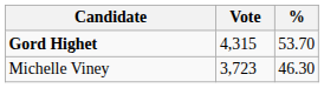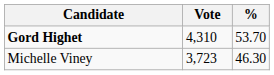Gord Highet | Vote: 4,315 -> 4,310
